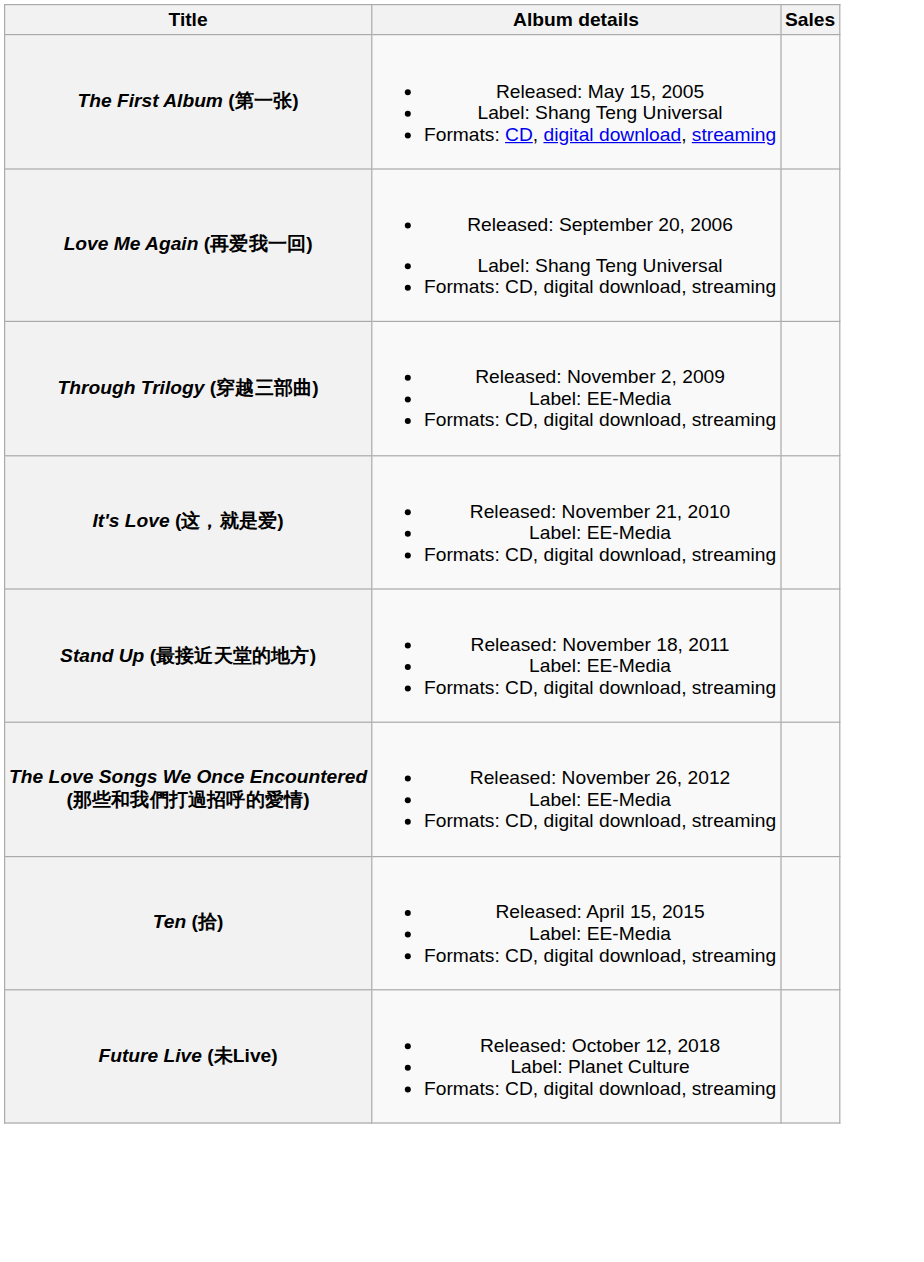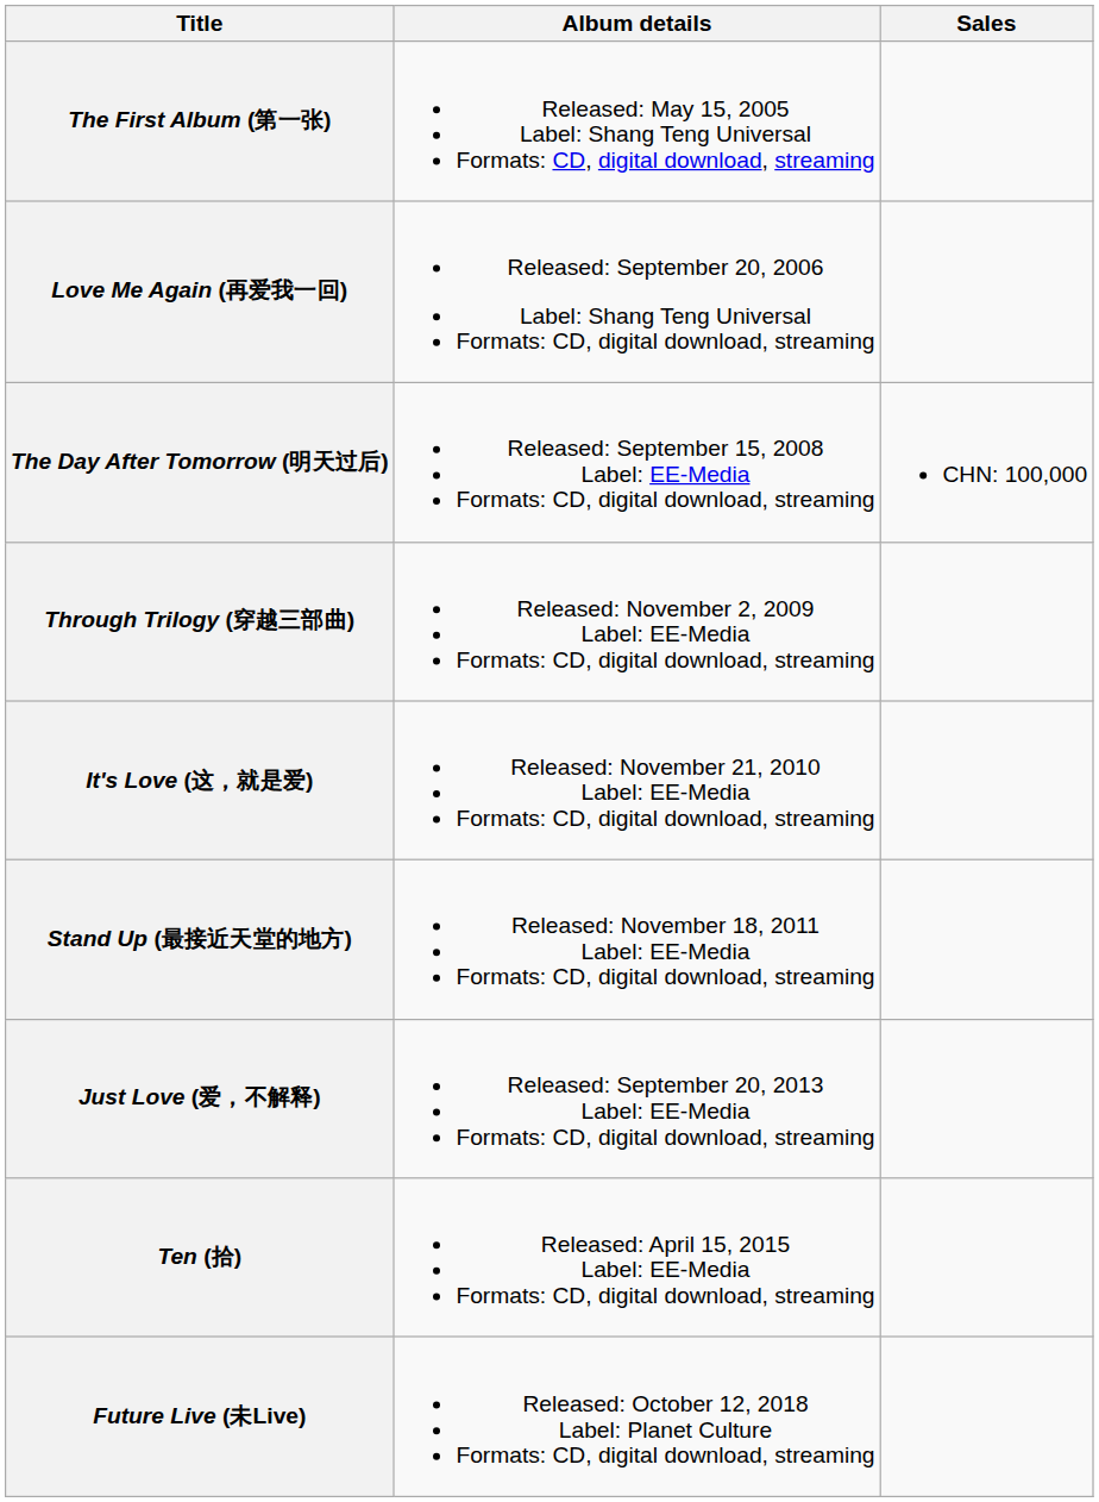+ row: The Day After Tomorrow (明天过后) | Released: September 15, 2008 Label: EE-Media Formats: CD, digital download, streaming | CHN: 100,000
- row: The Love Songs We Once Encountered (那些和我們打過招呼的愛情) | Released: November 26, 2012 Label: EE-Media Formats: CD, digital download, streaming
+ row: Just Love (爱，不解释) | Released: September 20, 2013 Label: EE-Media Formats: CD, digital download, streaming
